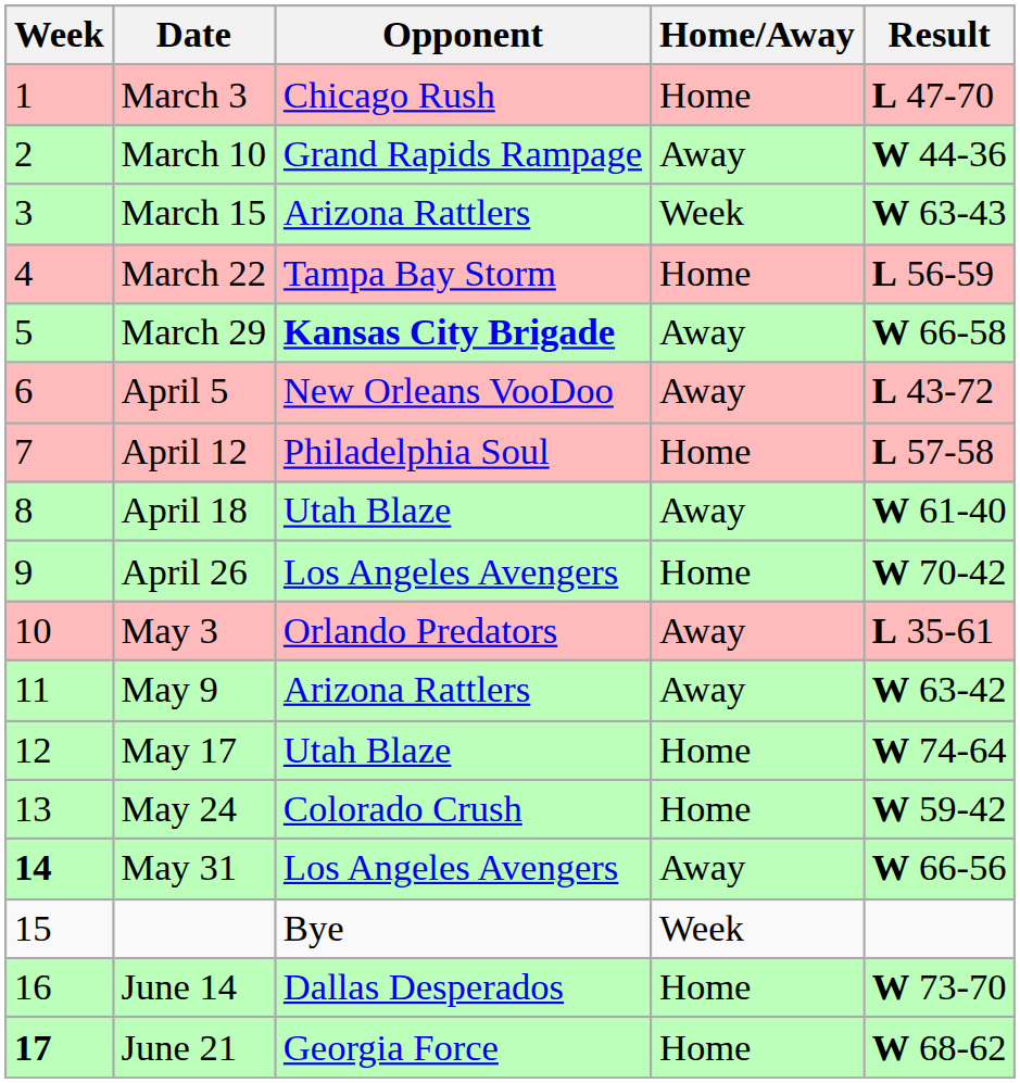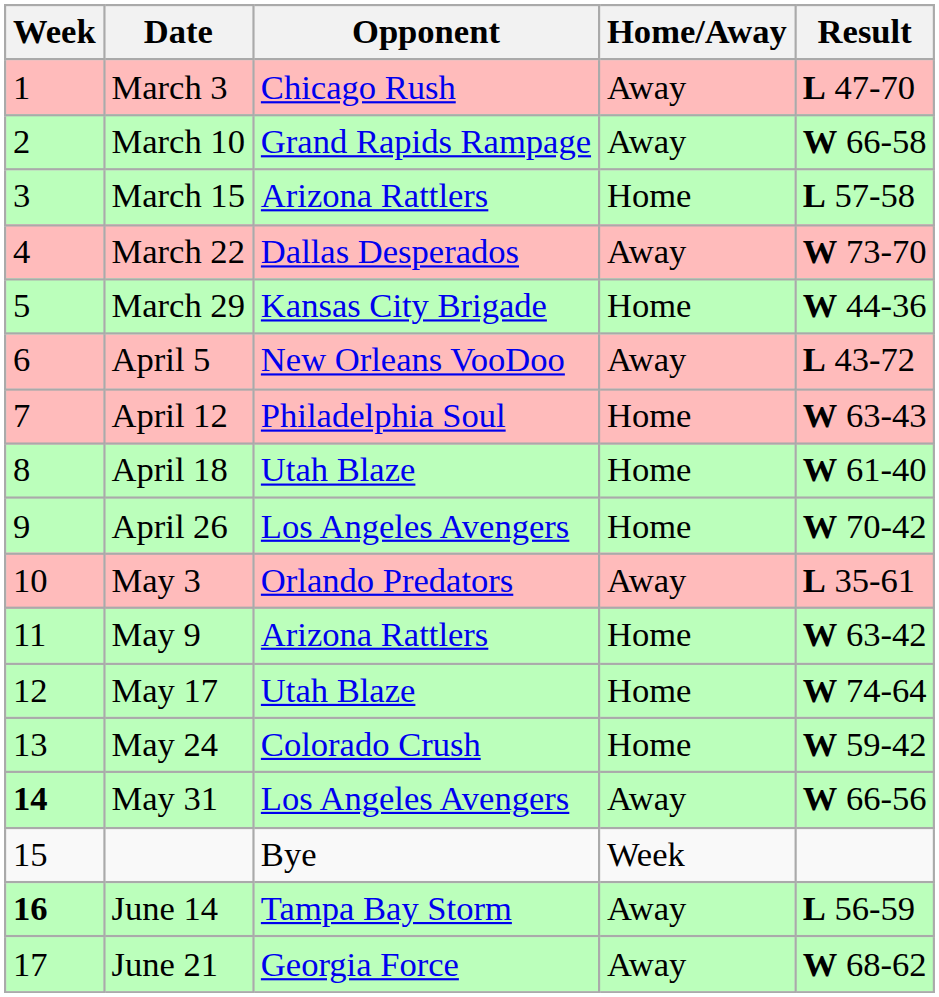March 3 | Home/Away: Home -> Away
March 10 | Result: W 44-36 -> W 66-58
March 15 | Home/Away: Week -> Home
March 15 | Result: W 63-43 -> L 57-58
March 22 | Opponent: Tampa Bay Storm -> Dallas Desperados
March 22 | Home/Away: Home -> Away
March 22 | Result: L 56-59 -> W 73-70
March 29 | Opponent: bold -> normal
March 29 | Home/Away: Away -> Home
March 29 | Result: W 66-58 -> W 44-36
April 12 | Result: L 57-58 -> W 63-43
April 18 | Home/Away: Away -> Home
May 9 | Home/Away: Away -> Home
June 14 | Week: normal -> bold
June 14 | Opponent: Dallas Desperados -> Tampa Bay Storm
June 14 | Home/Away: Home -> Away
June 14 | Result: W 73-70 -> L 56-59
June 21 | Week: bold -> normal
June 21 | Home/Away: Home -> Away
